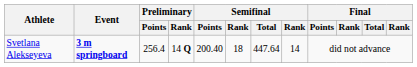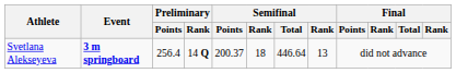Svetlana Alekseyeva | Semifinal / Points: 200.40 -> 200.37
Svetlana Alekseyeva | Semifinal / Total: 447.64 -> 446.64
Svetlana Alekseyeva | column 8: 14 -> 13
